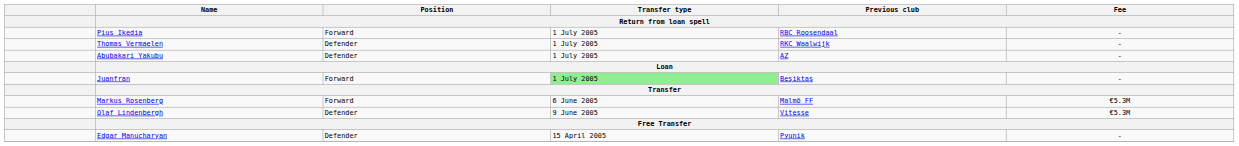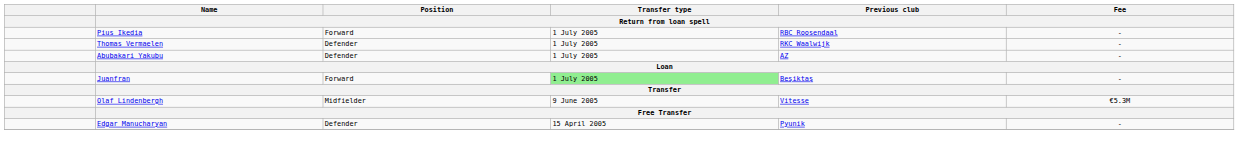- row: Markus Rosenberg | Forward | 6 June 2005 | Malmö FF | €5.3M
Olaf Lindenbergh | Position / Return from loan spell: Defender -> Midfielder
